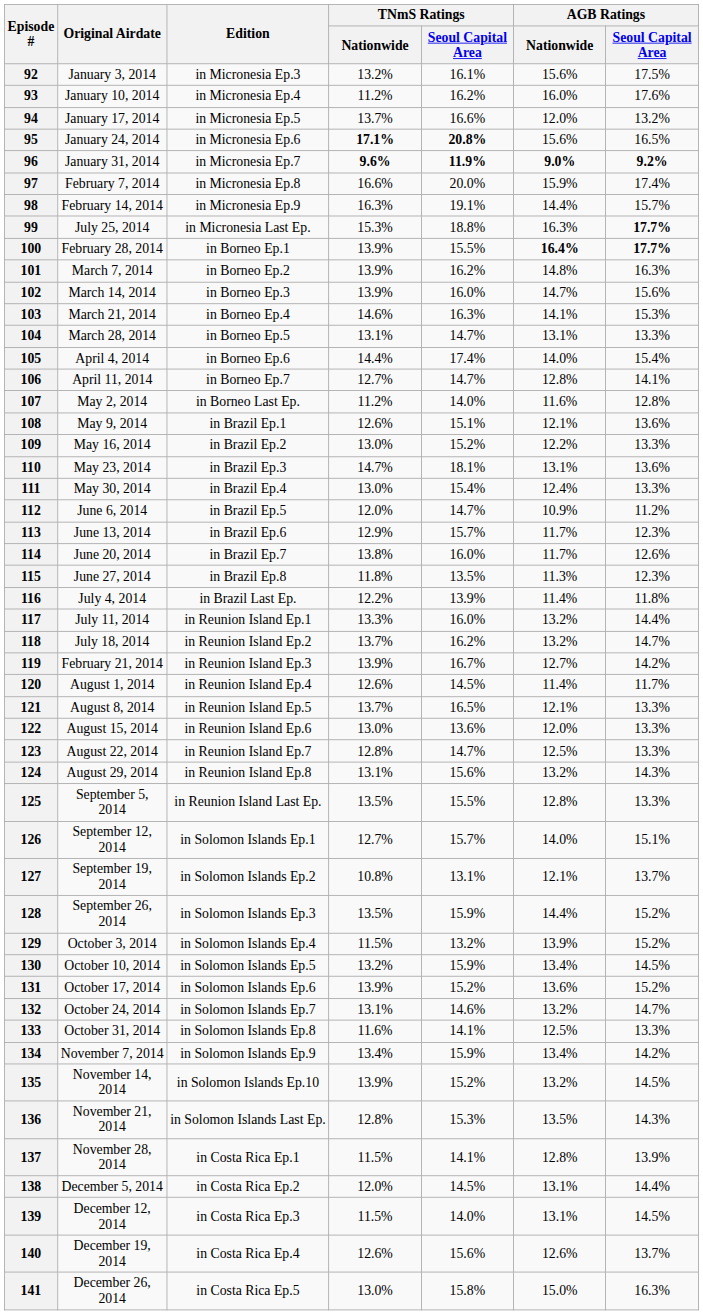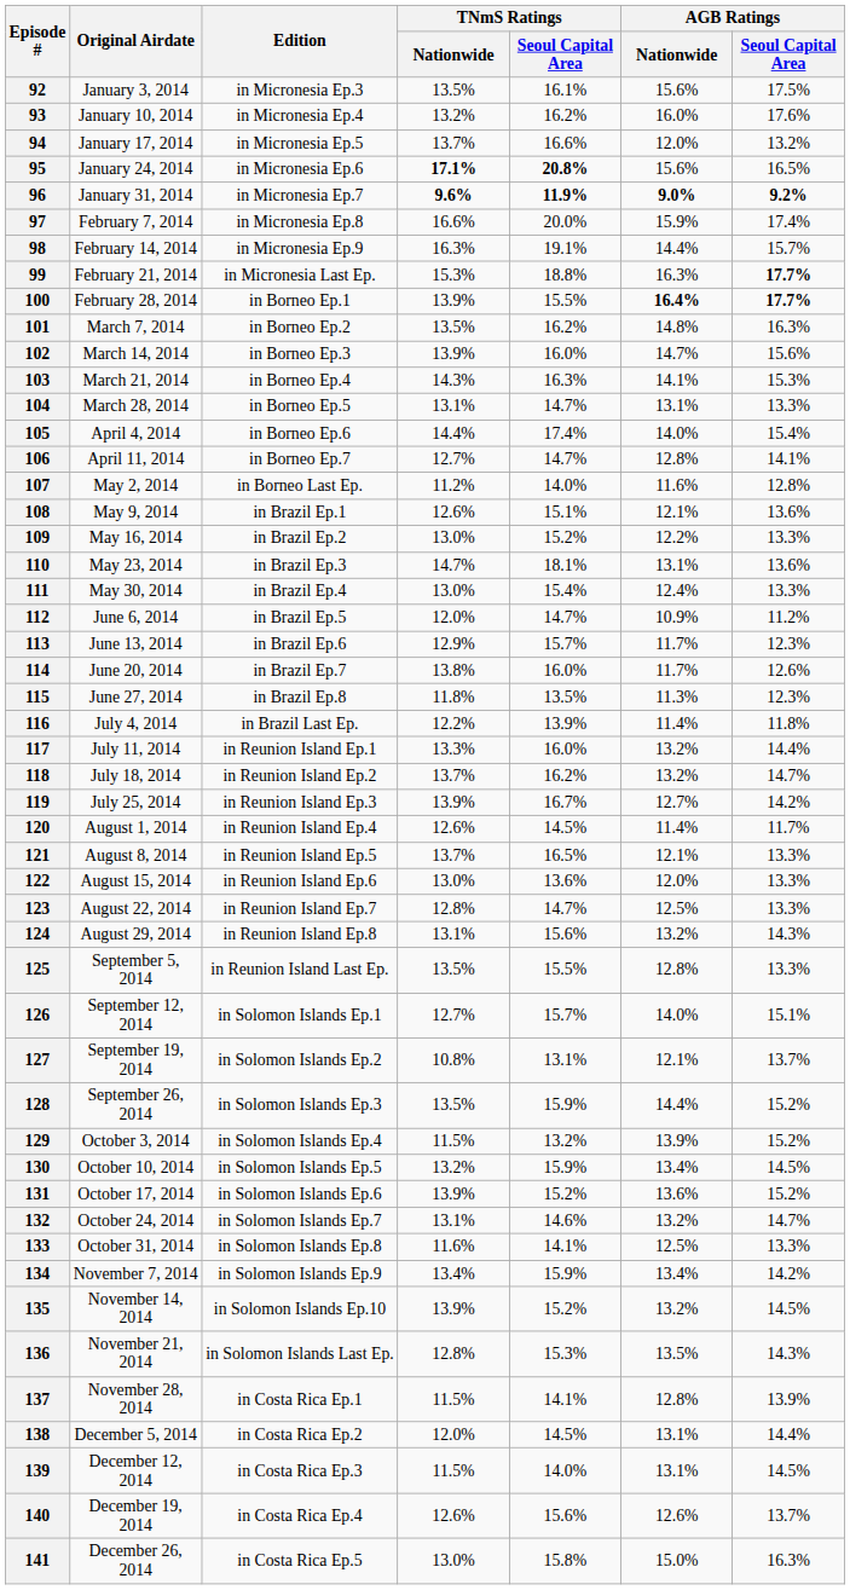92 | TNmS Ratings / Nationwide: 13.2% -> 13.5%
93 | TNmS Ratings / Nationwide: 11.2% -> 13.2%
99 | Original Airdate: July 25, 2014 -> February 21, 2014
101 | TNmS Ratings / Nationwide: 13.9% -> 13.5%
103 | TNmS Ratings / Nationwide: 14.6% -> 14.3%
119 | Original Airdate: February 21, 2014 -> July 25, 2014
